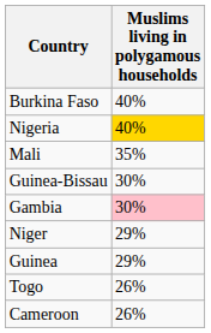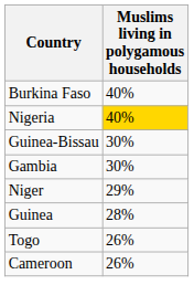- row: Mali | 35%
Gambia | Muslims living in polygamous households: pink background -> no background
Guinea | Muslims living in polygamous households: 29% -> 28%
